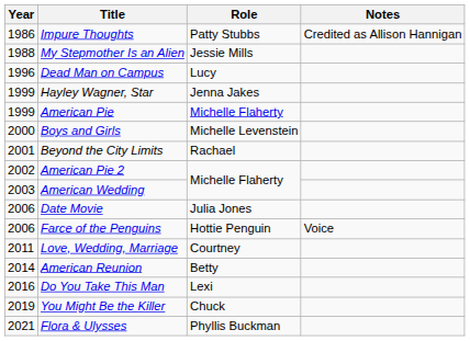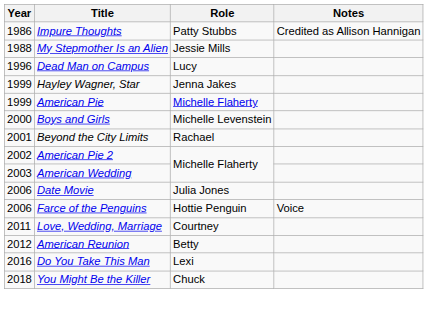American Reunion | Year: 2014 -> 2012
You Might Be the Killer | Year: 2019 -> 2018
- row: 2021 | Flora & Ulysses | Phyllis Buckman
